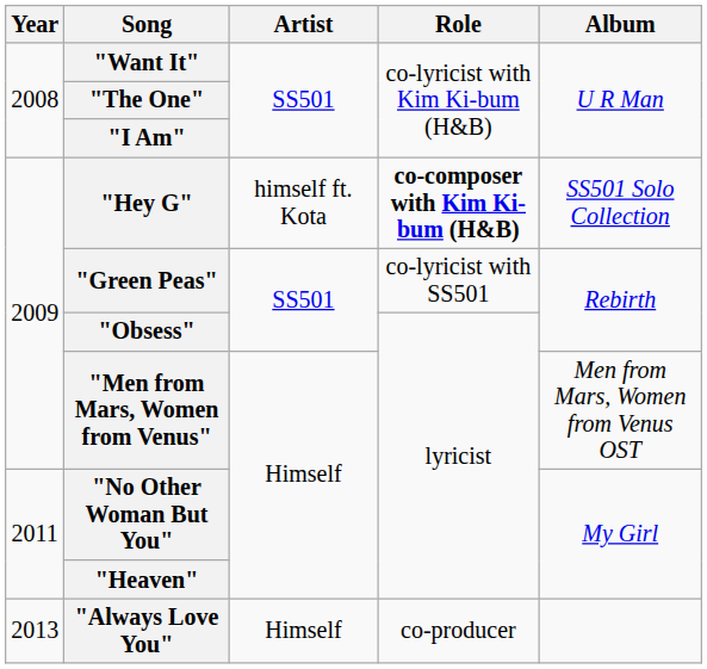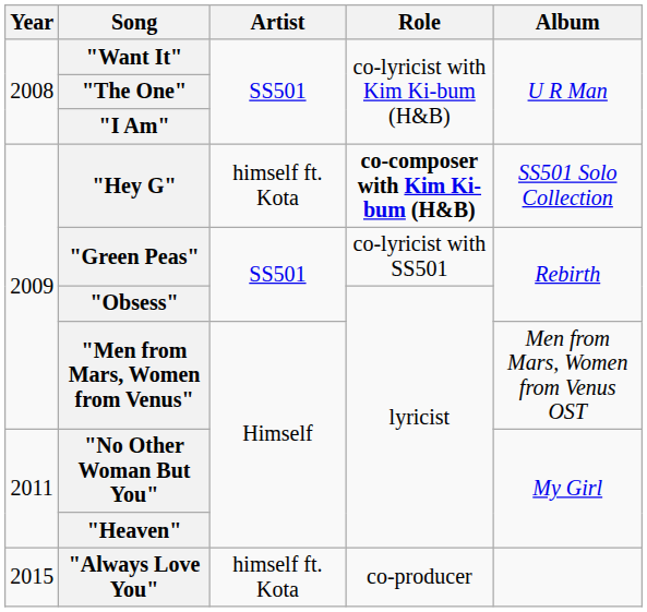"Always Love You" | Year: 2013 -> 2015
"Always Love You" | Artist: Himself -> himself ft. Kota
